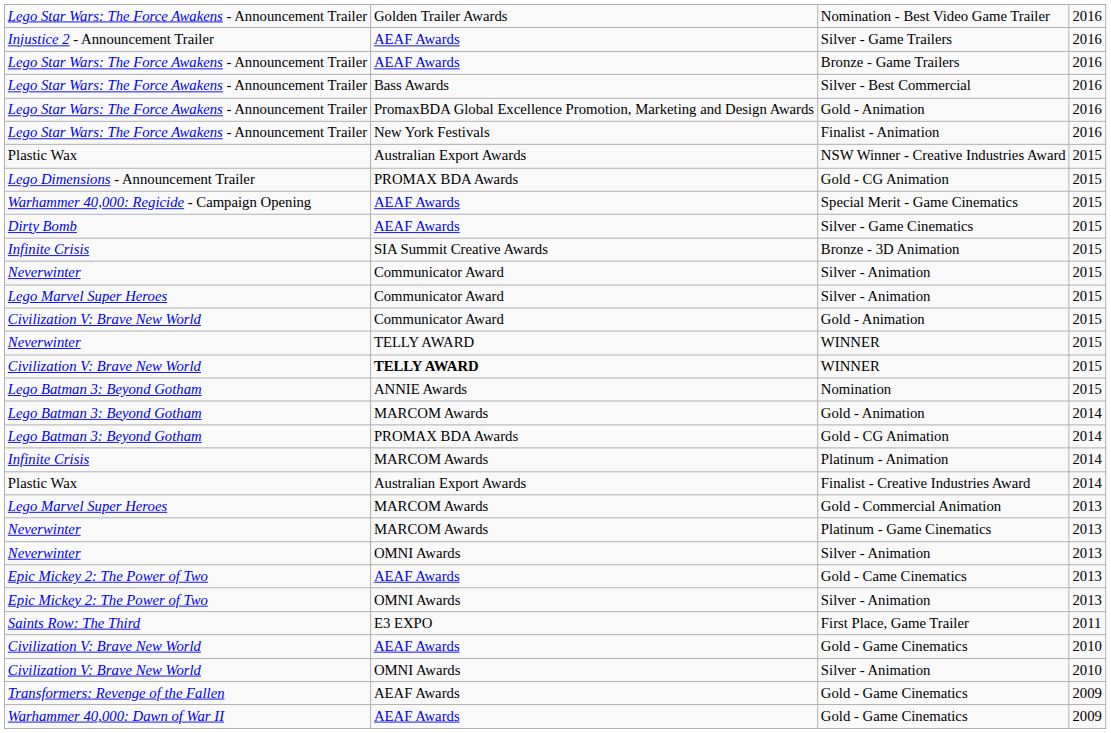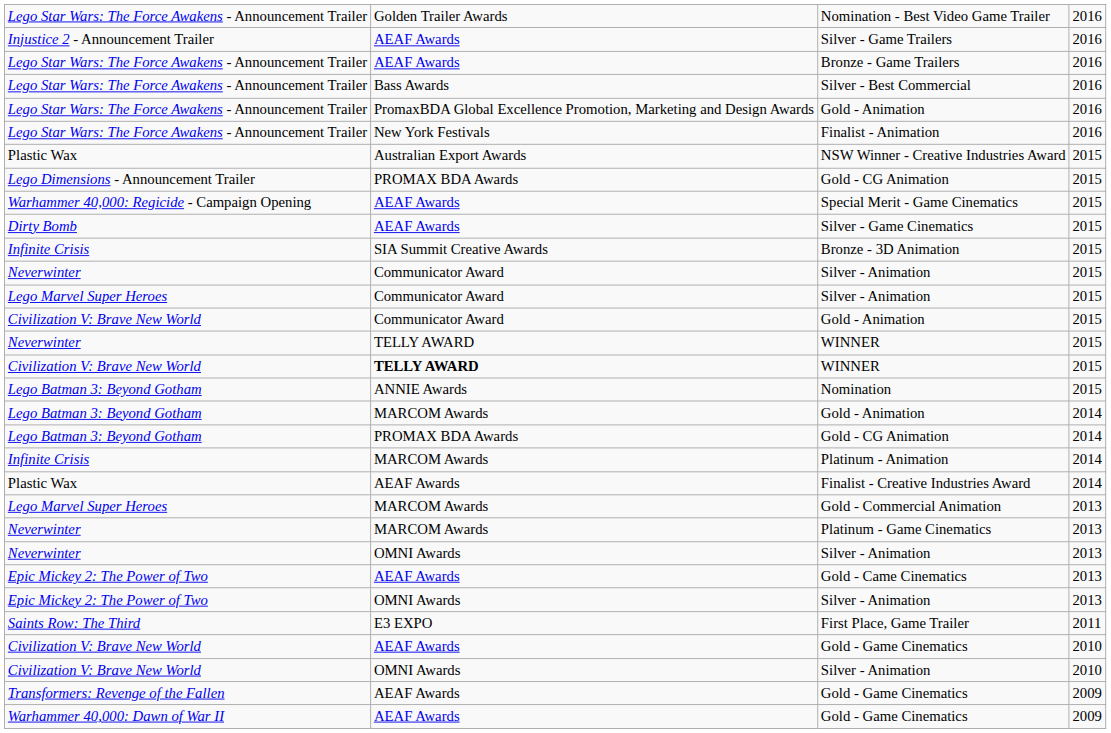Finalist - Creative Industries Award | column 2: Australian Export Awards -> AEAF Awards
